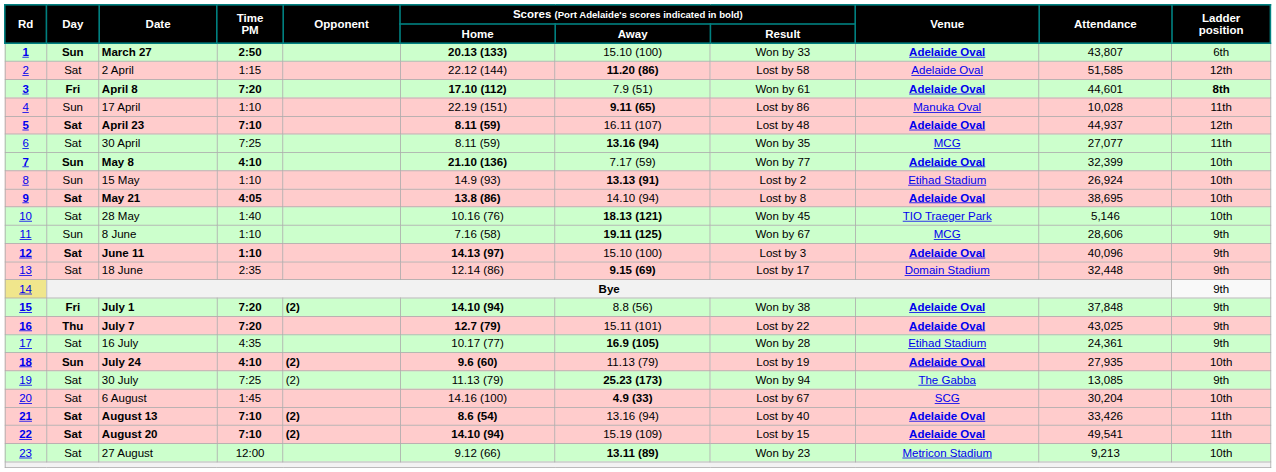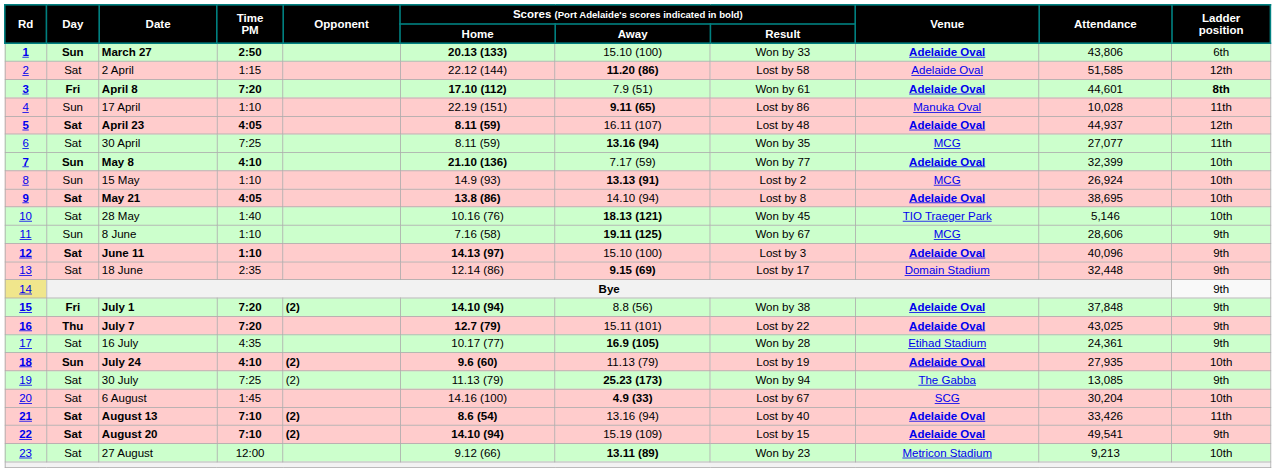March 27 | column 10: 43,807 -> 43,806
April 23 | column 4: 7:10 -> 4:05
15 May | column 9: Etihad Stadium -> MCG
August 20 | column 11: 11th -> 9th
